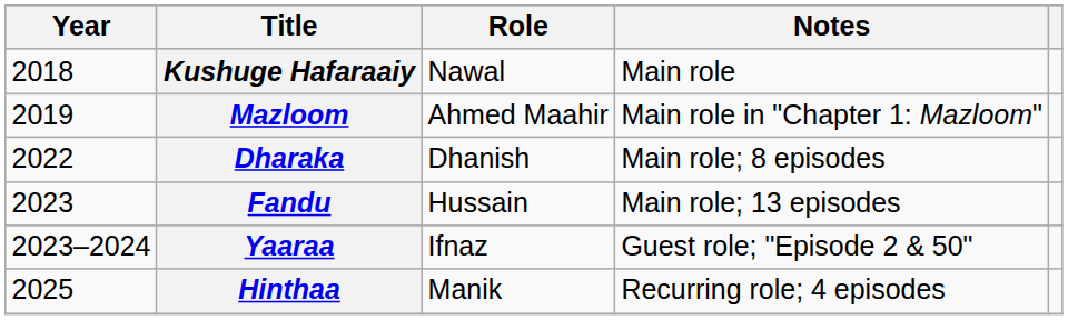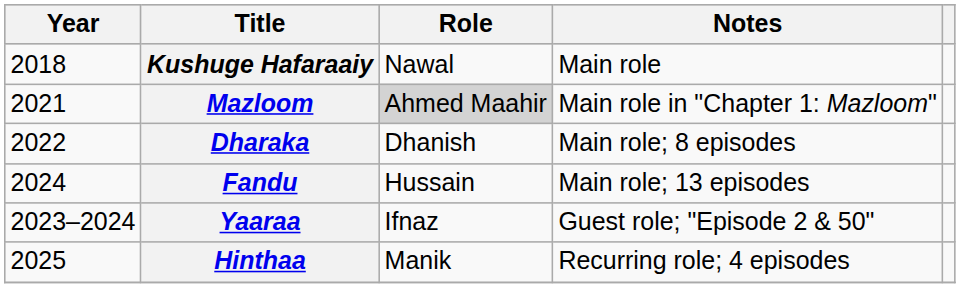Mazloom | Year: 2019 -> 2021
Mazloom | Role: no background -> lightgrey background
Fandu | Year: 2023 -> 2024
